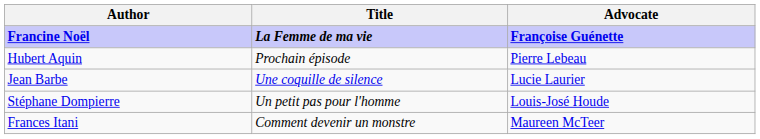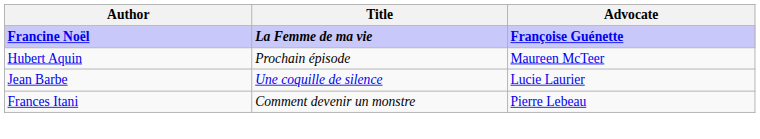Hubert Aquin | Advocate: Pierre Lebeau -> Maureen McTeer
- row: Stéphane Dompierre | Un petit pas pour l'homme | Louis-José Houde
Frances Itani | Advocate: Maureen McTeer -> Pierre Lebeau
